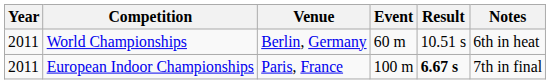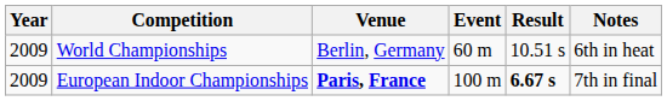World Championships | Year: 2011 -> 2009
European Indoor Championships | Year: 2011 -> 2009
European Indoor Championships | Venue: normal -> bold
